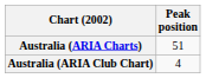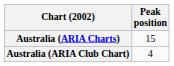Australia (ARIA Charts) | Peak position: 51 -> 15
